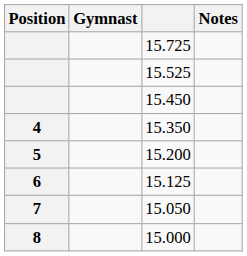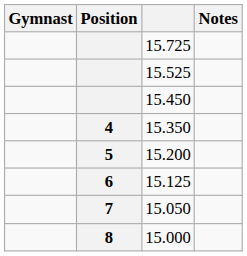columns swapped: Position <-> Gymnast
